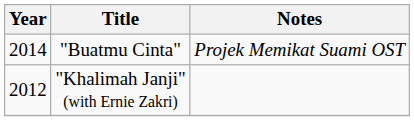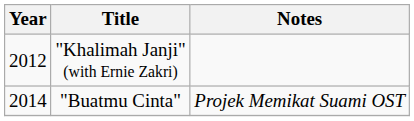rows swapped: "Khalimah Janji" (with Ernie Zakri) <-> "Buatmu Cinta"
